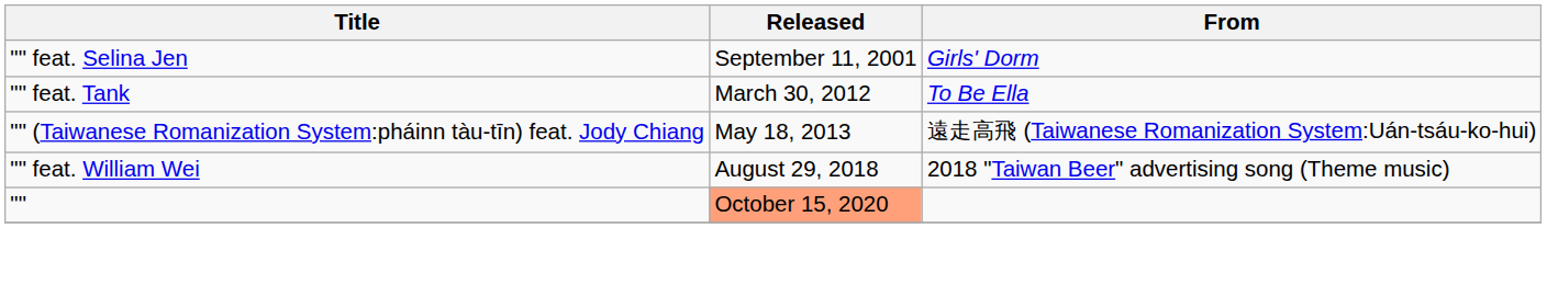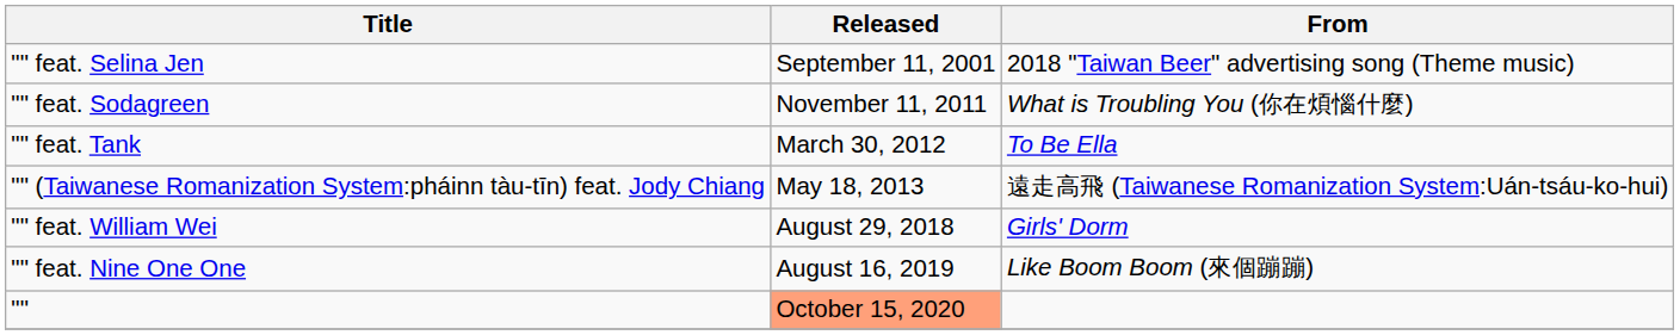"" feat. Selina Jen | From: Girls' Dorm -> 2018 "Taiwan Beer" advertising song (Theme music)
+ row: "" feat. Sodagreen | November 11, 2011 | What is Troubling You (你在煩惱什麼)
"" feat. William Wei | From: 2018 "Taiwan Beer" advertising song (Theme music) -> Girls' Dorm
+ row: "" feat. Nine One One | August 16, 2019 | Like Boom Boom (來個蹦蹦)
